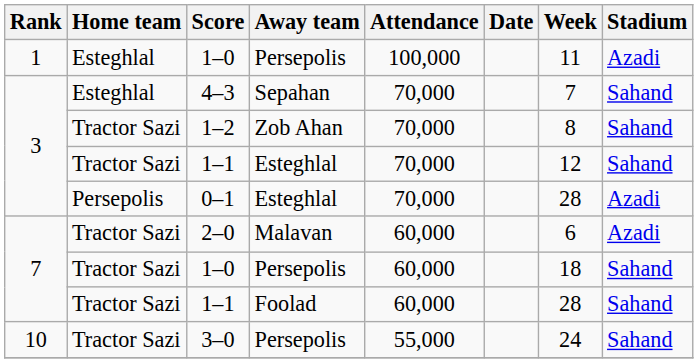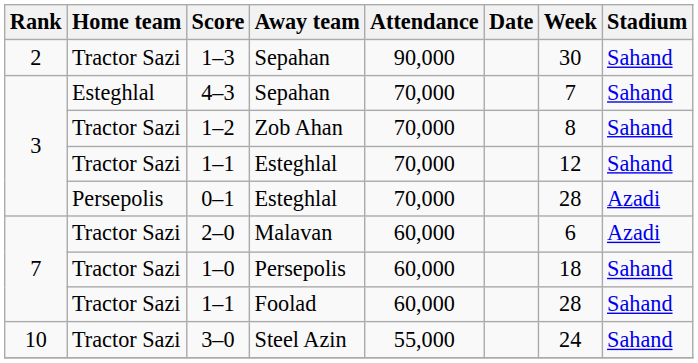- row: 1 | Esteghlal | 1–0 | Persepolis | 100,000 | 11 | Azadi
+ row: 2 | Tractor Sazi | 1–3 | Sepahan | 90,000 | 30 | Sahand
3–0 | Away team: Persepolis -> Steel Azin
